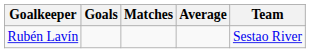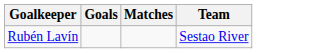- column: Average
